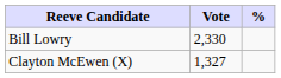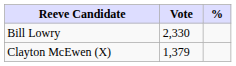Clayton McEwen (X) | Vote: 1,327 -> 1,379
